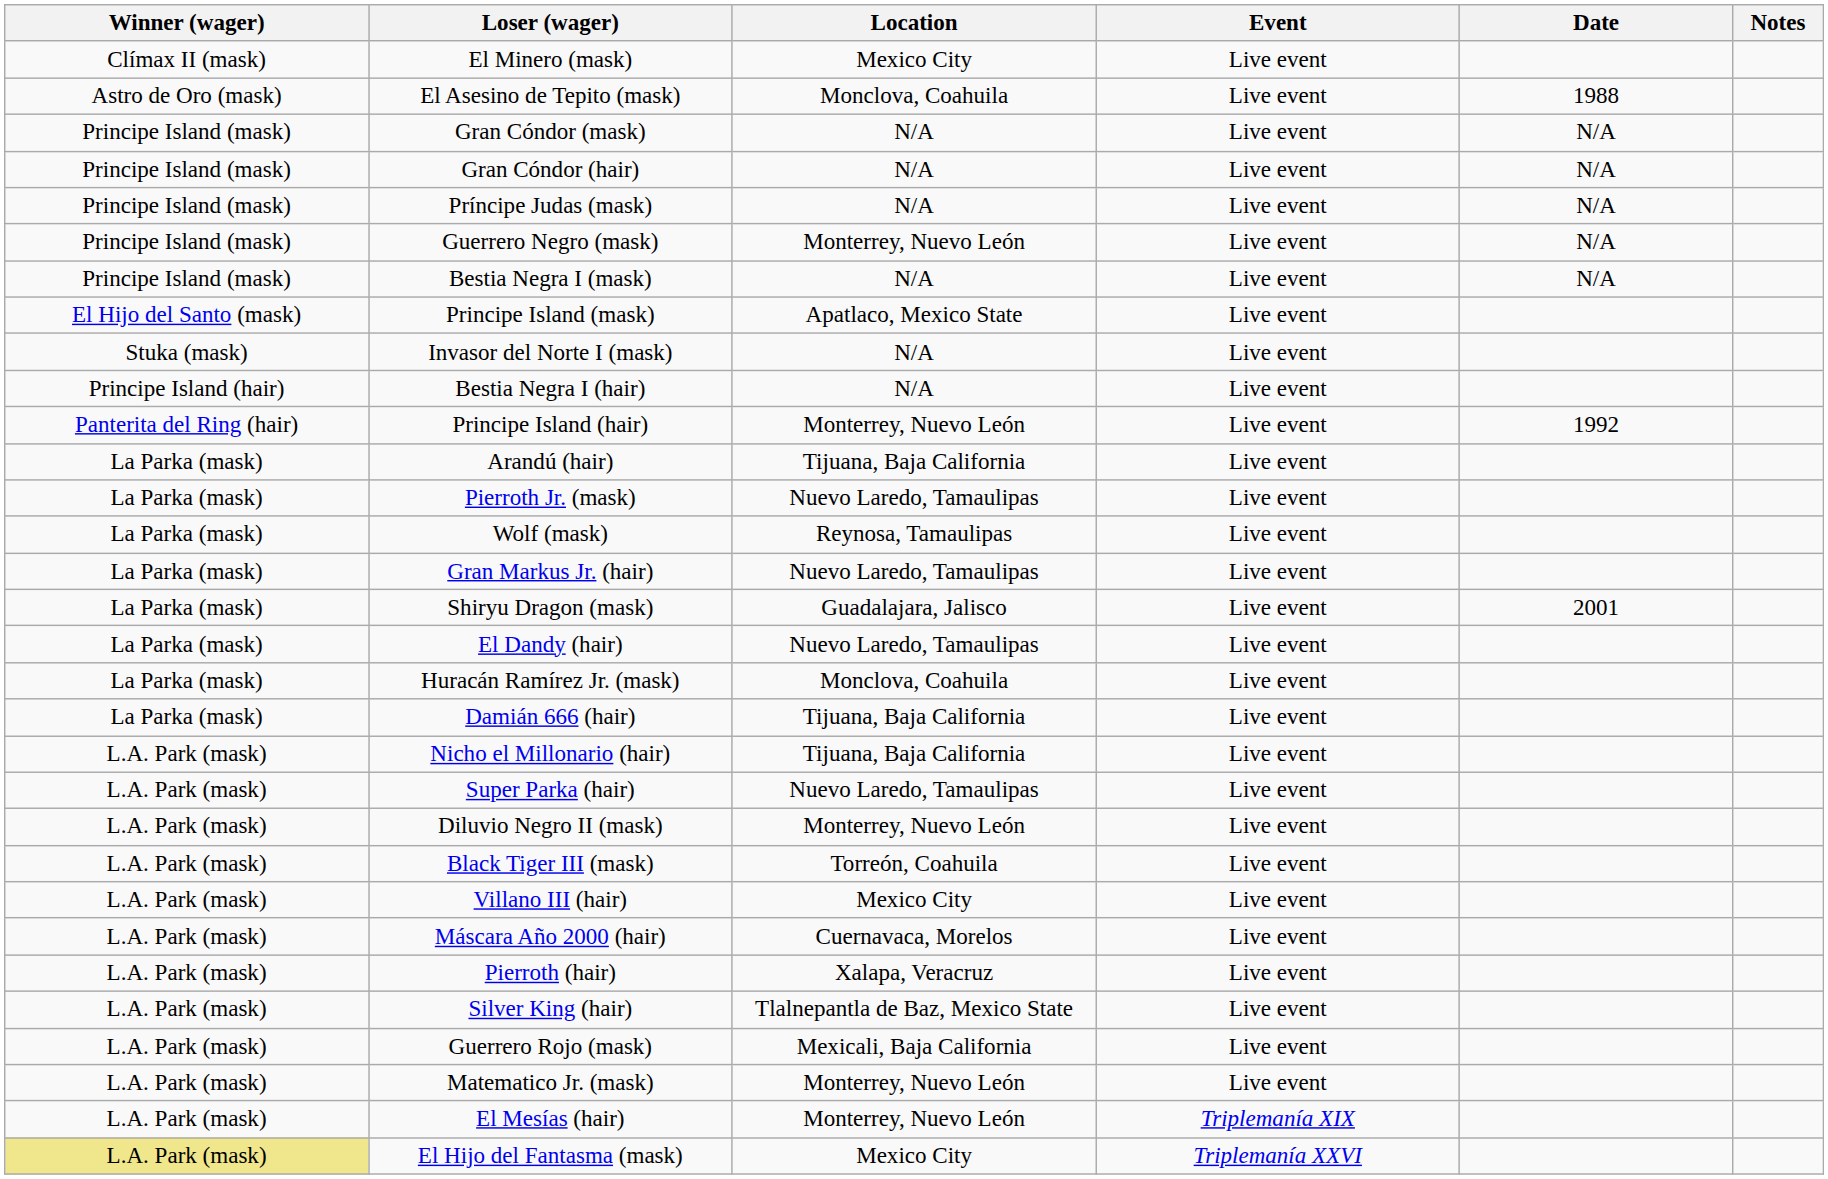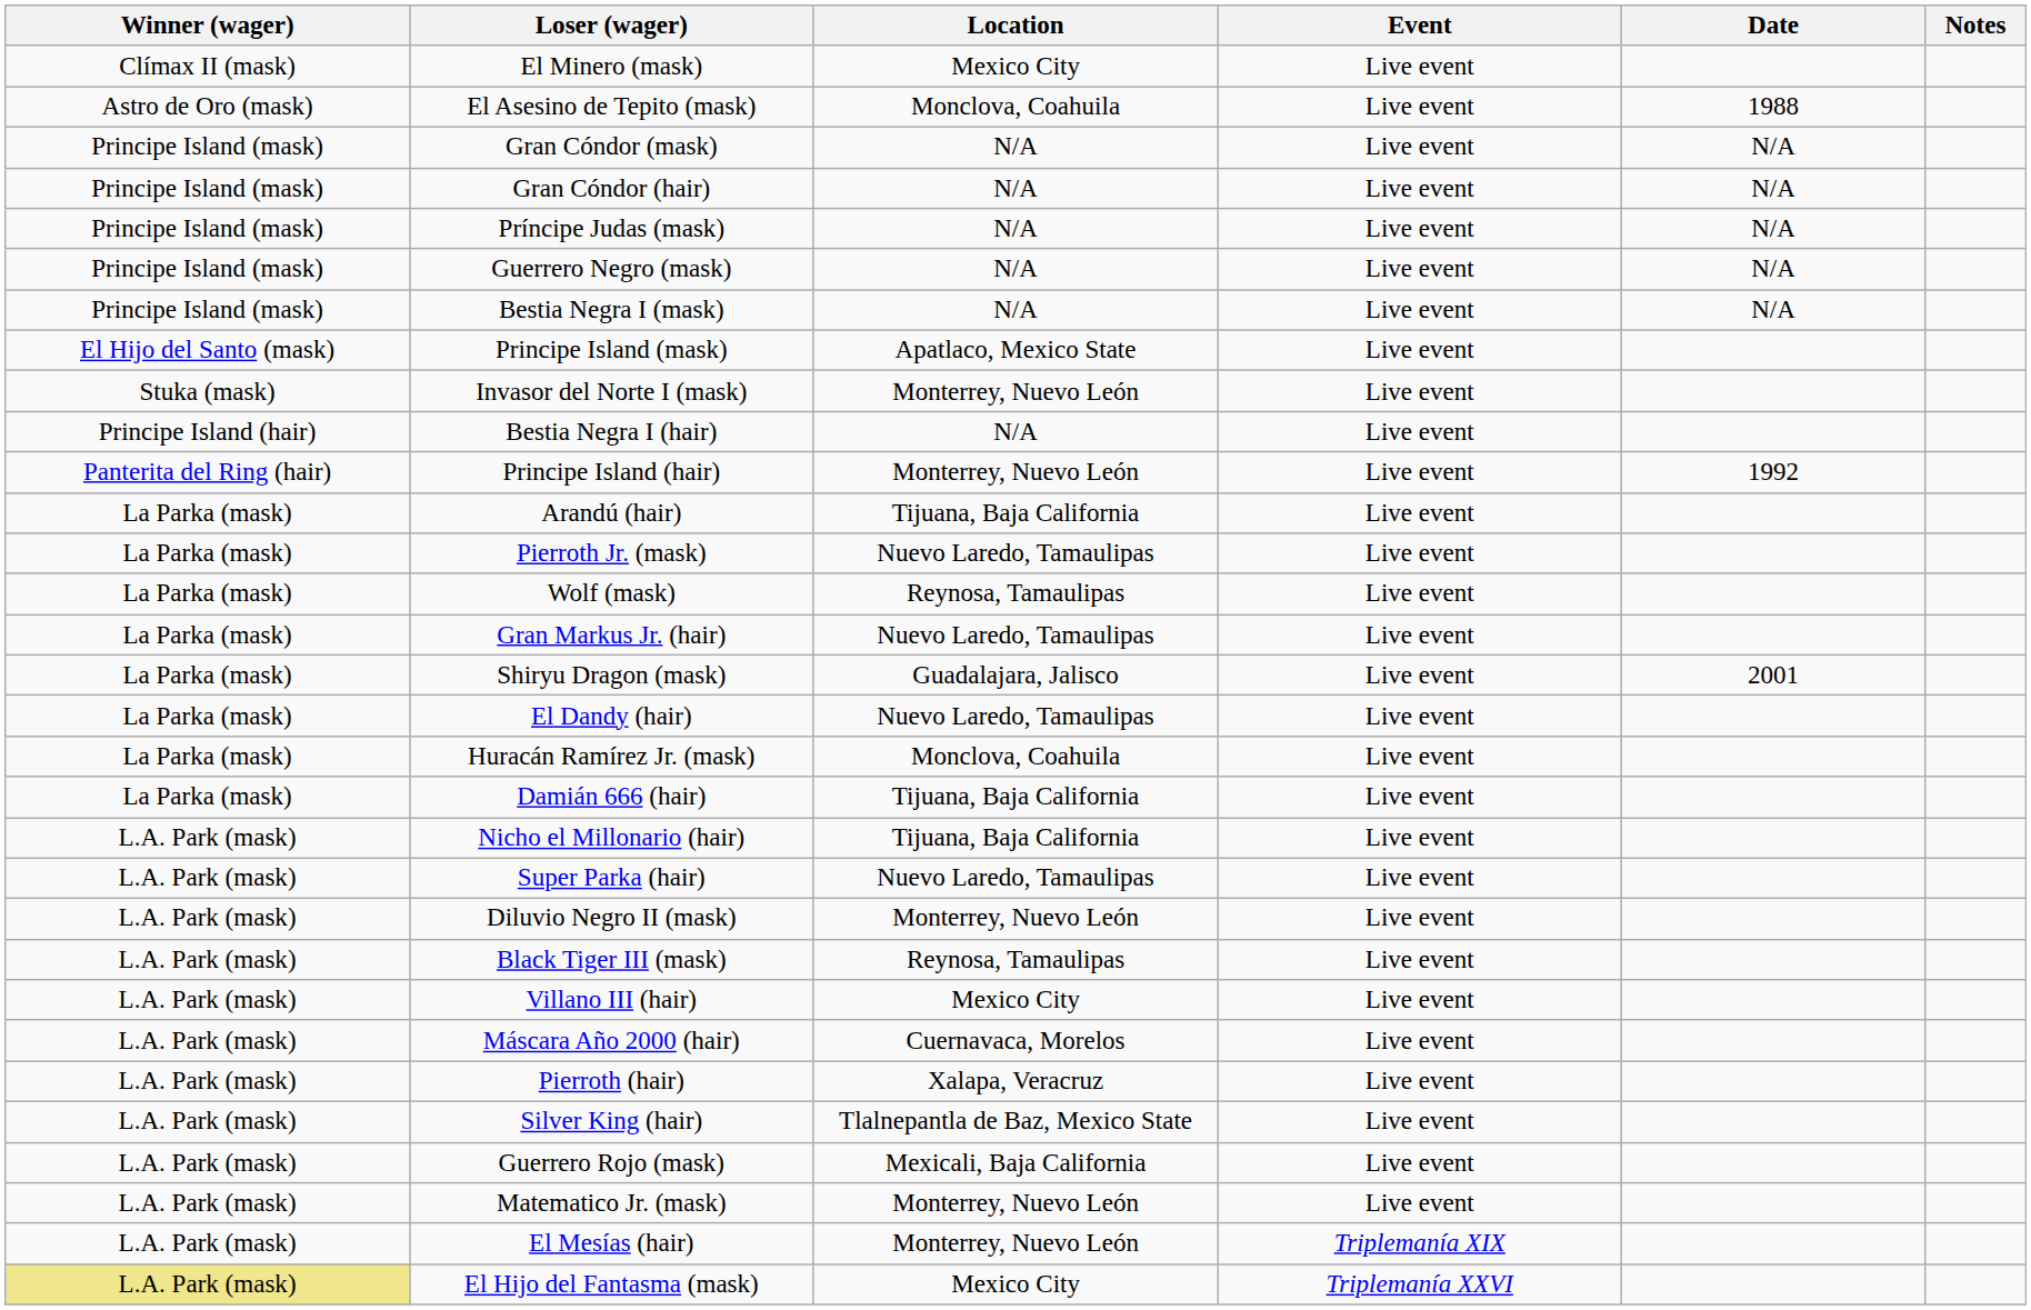Guerrero Negro (mask) | Location: Monterrey, Nuevo León -> N/A
Invasor del Norte I (mask) | Location: N/A -> Monterrey, Nuevo León
Black Tiger III (mask) | Location: Torreón, Coahuila -> Reynosa, Tamaulipas
